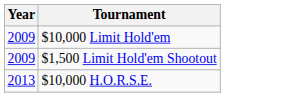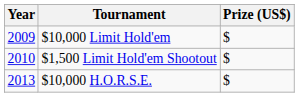+ column: Prize (US$) | $ | $ | $
$1,500 Limit Hold'em Shootout | Year: 2009 -> 2010
